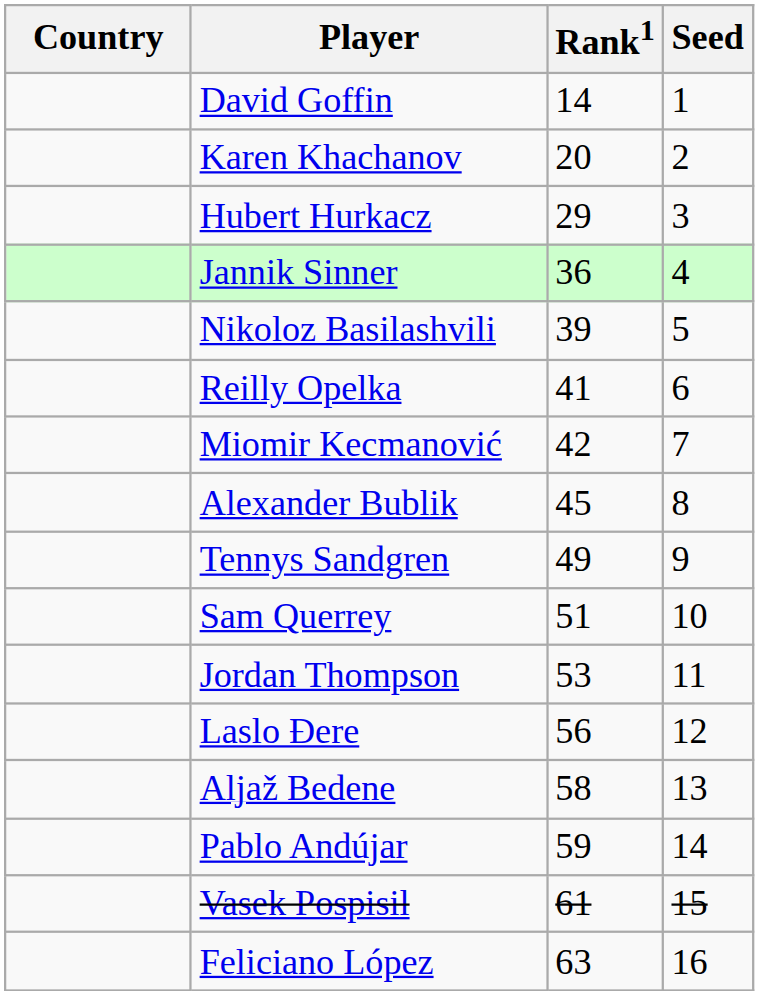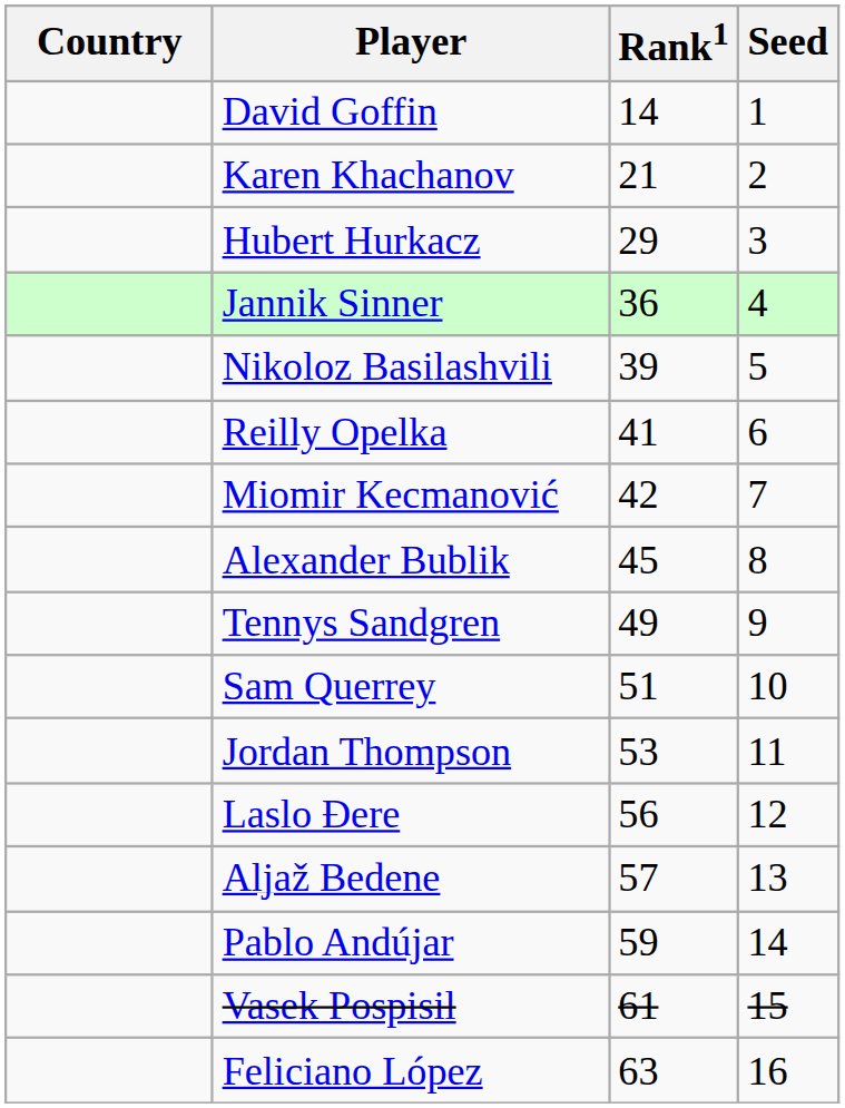Karen Khachanov | Rank1: 20 -> 21
Aljaž Bedene | Rank1: 58 -> 57
